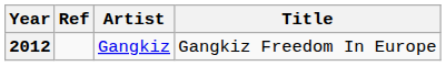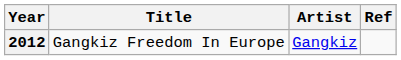columns swapped: Title <-> Ref
